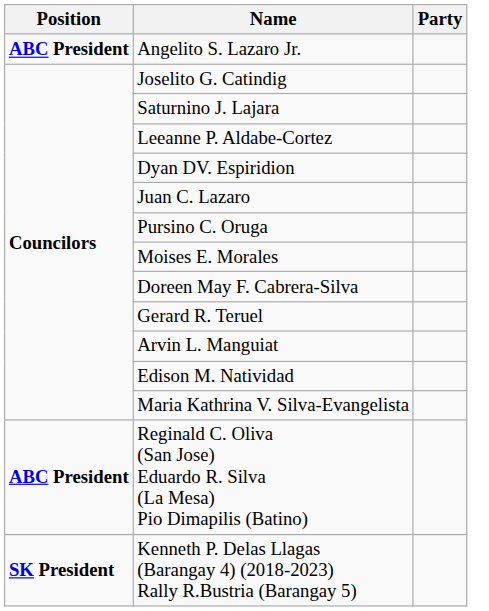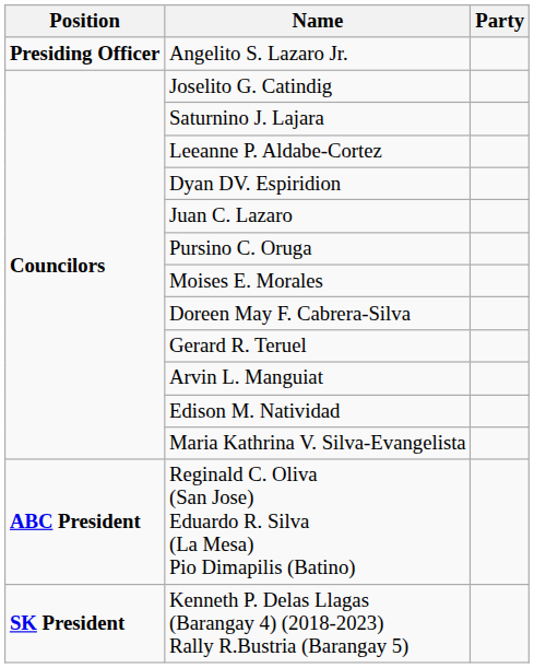Angelito S. Lazaro Jr. | Position: ABC President -> Presiding Officer
